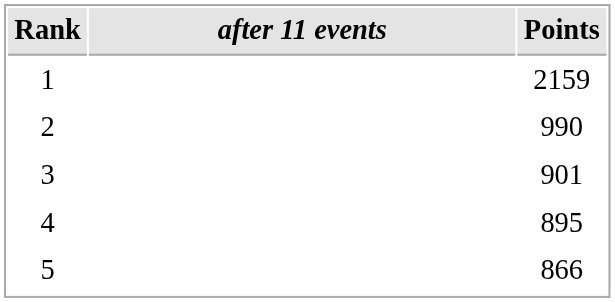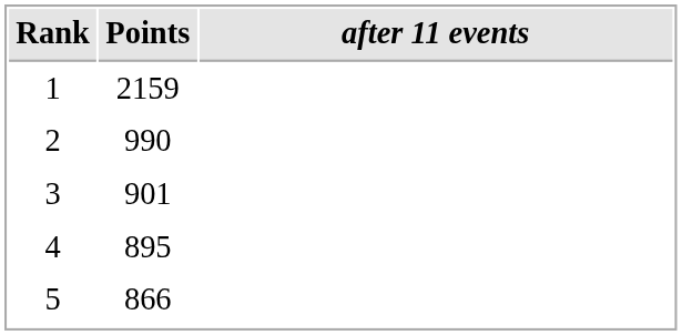columns swapped: after 11 events <-> Points
